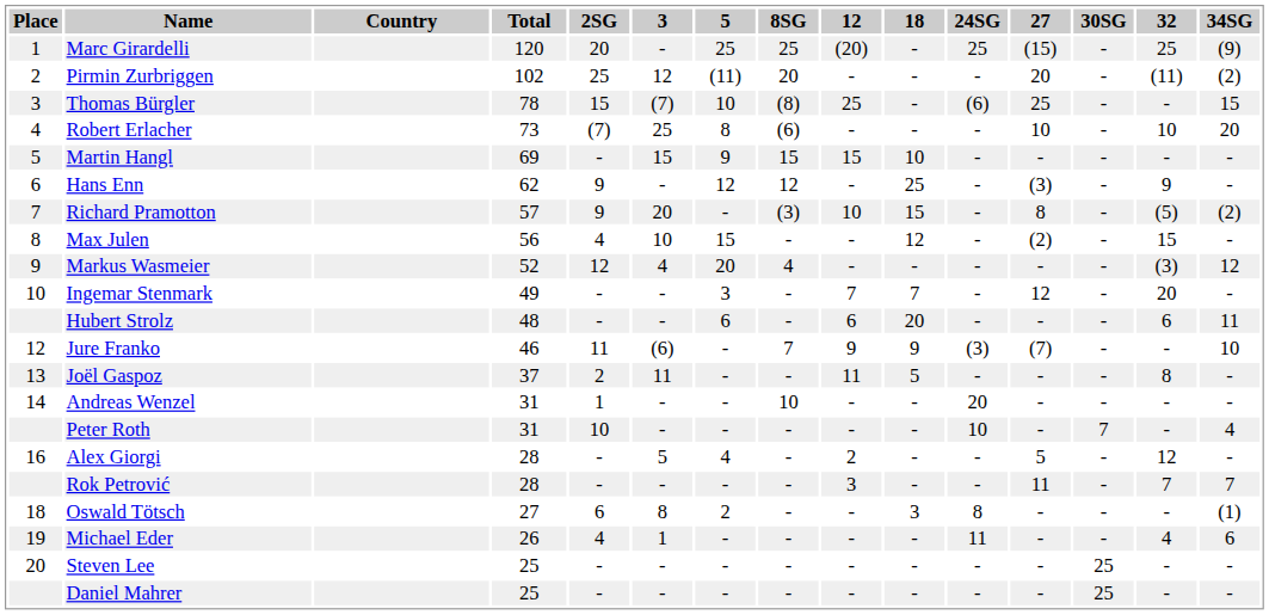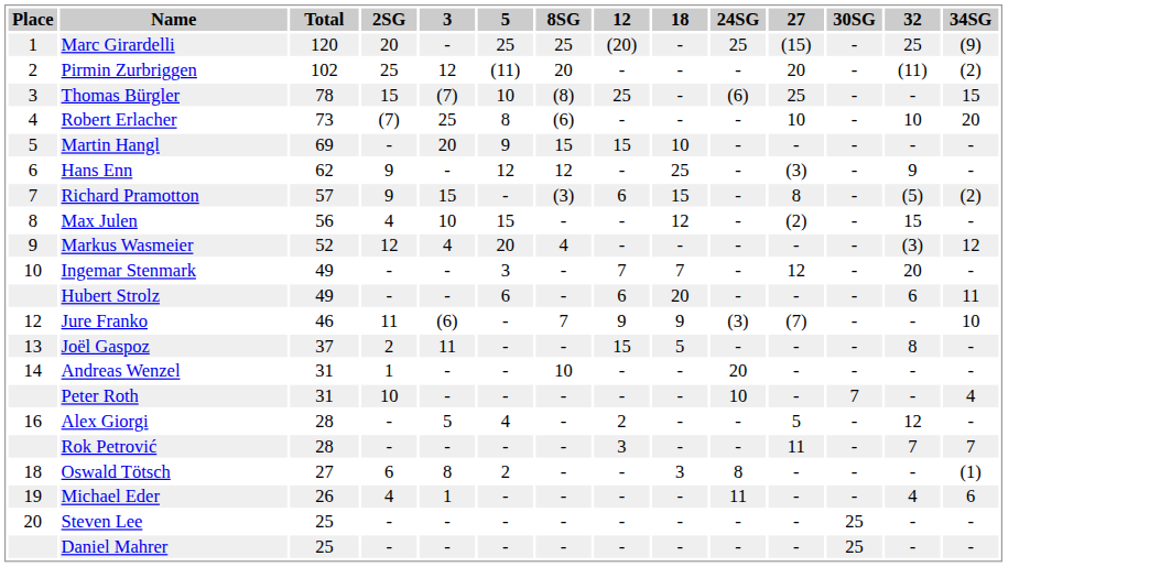- column: Country
Martin Hangl | 3: 15 -> 20
Richard Pramotton | 3: 20 -> 15
Richard Pramotton | 12: 10 -> 6
Hubert Strolz | Total: 48 -> 49
Joël Gaspoz | 12: 11 -> 15
